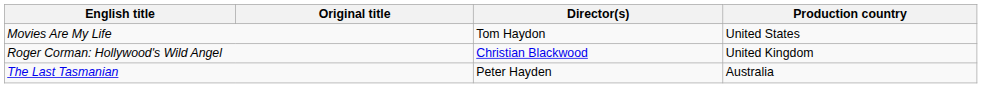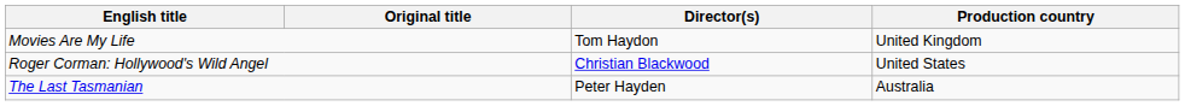Movies Are My Life | Production country: United States -> United Kingdom
Roger Corman: Hollywood's Wild Angel | Production country: United Kingdom -> United States
